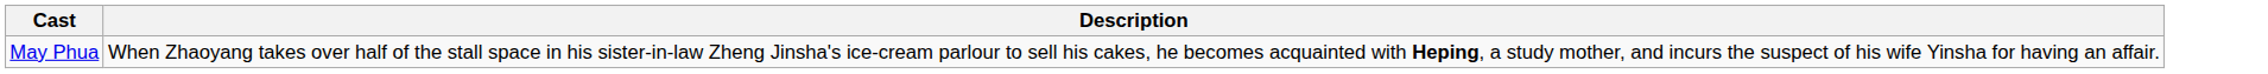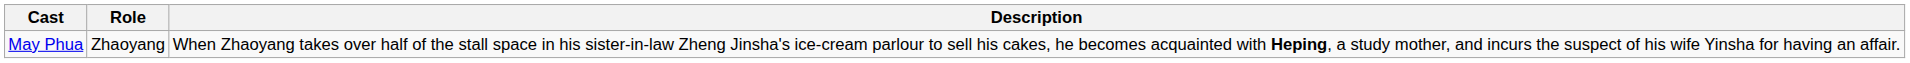+ column: Role | Zhaoyang
